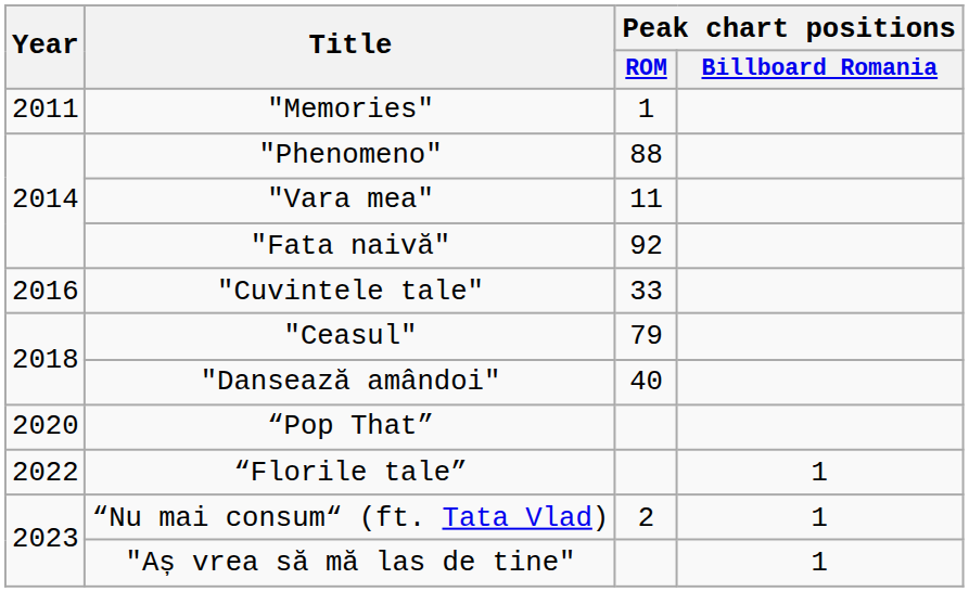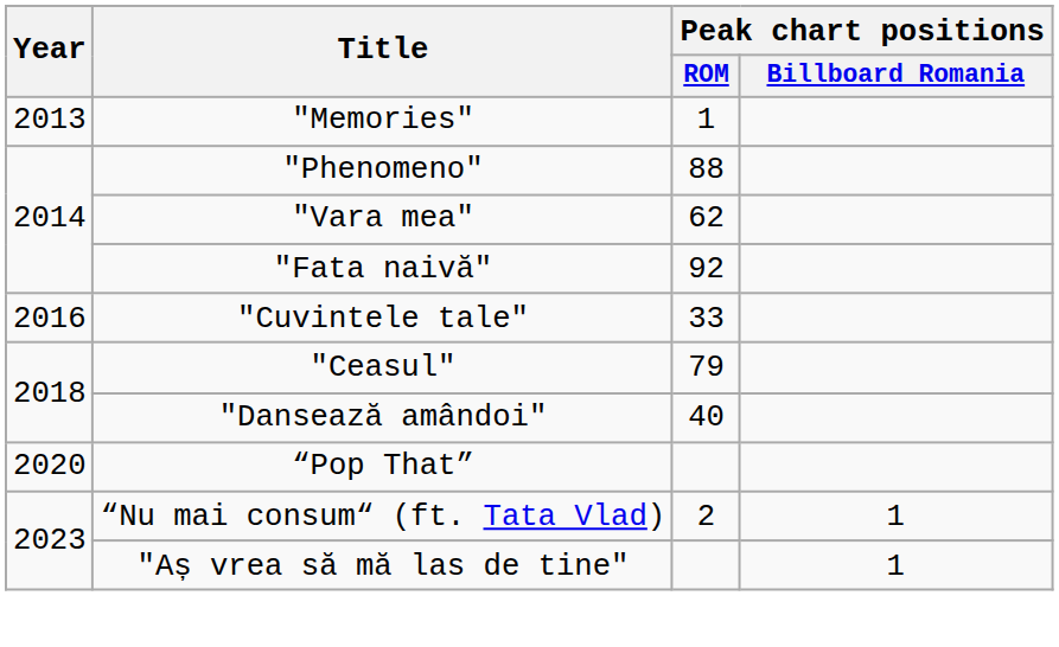"Memories" | Year: 2011 -> 2013
"Vara mea" | Peak chart positions / ROM: 11 -> 62
- row: 2022 | “Florile tale” | 1
